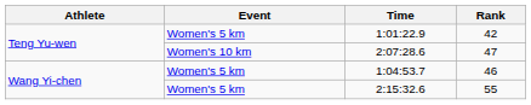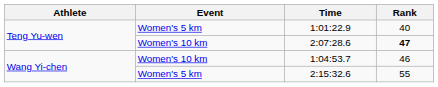1:01:22.9 | Rank: 42 -> 40
2:07:28.6 | Rank: normal -> bold
1:04:53.7 | Event: Women's 5 km -> Women's 10 km
